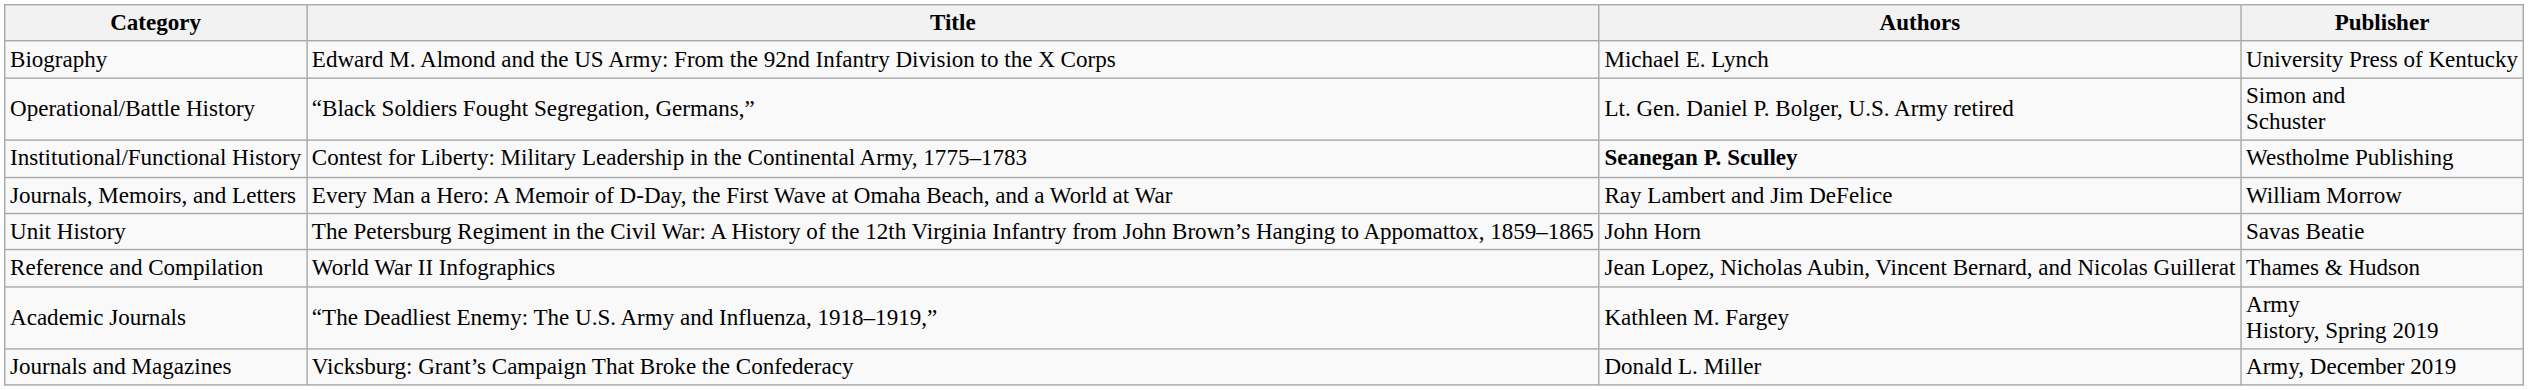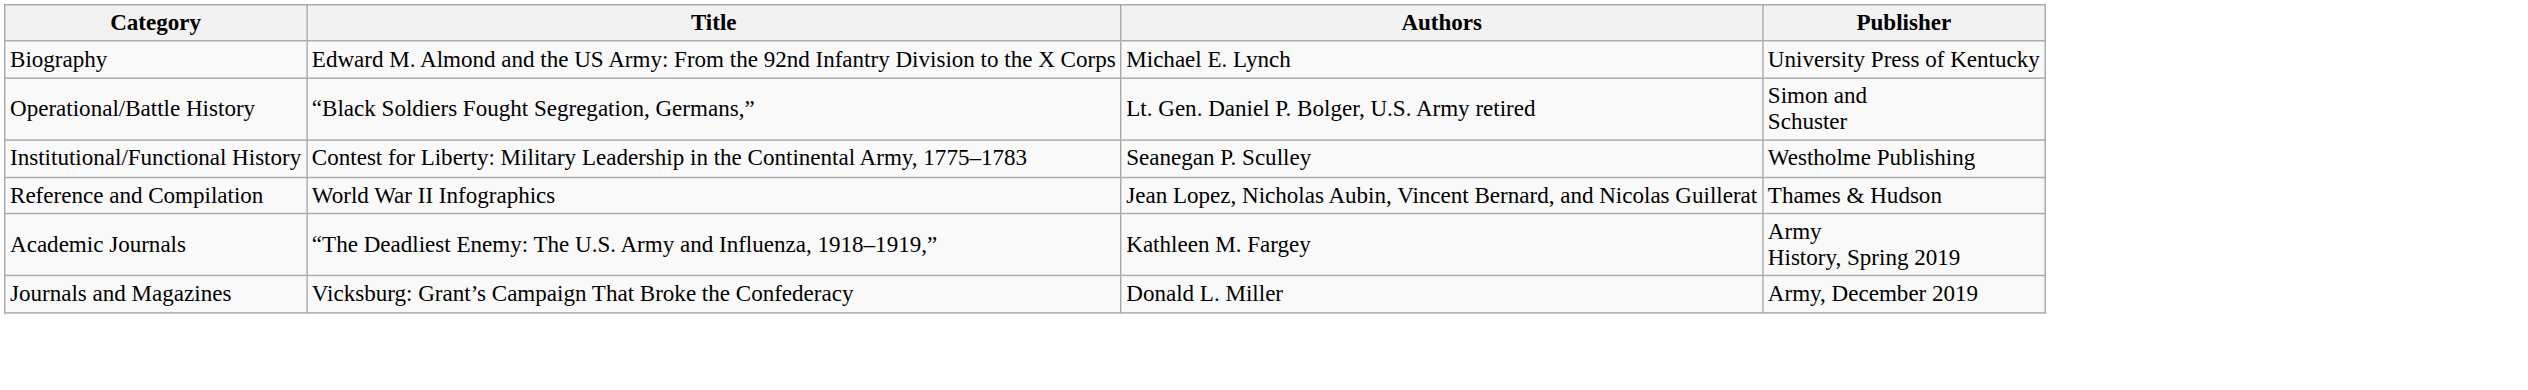Institutional/Functional History | Authors: bold -> normal
- row: Journals, Memoirs, and Letters | Every Man a Hero: A Memoir of D-Day, the First Wave at Omaha Beach, and a World at War | Ray Lambert and Jim DeFelice | William Morrow
- row: Unit History | The Petersburg Regiment in the Civil War: A History of the 12th Virginia Infantry from John Brown’s Hanging to Appomattox, 1859–1865 | John Horn | Savas Beatie
